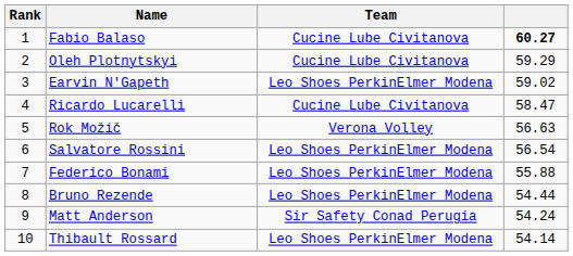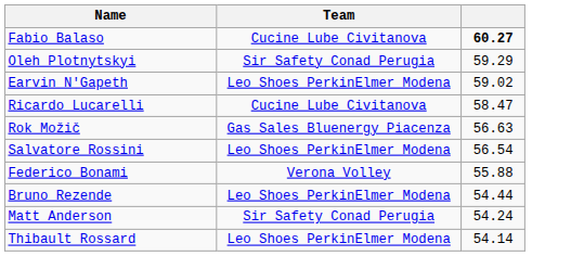- column: Rank | 1 | 2 | 3 | 4 | 5 | 6 | 7 | 8 | 9 | 10
Oleh Plotnytskyi | Team: Cucine Lube Civitanova -> Sir Safety Conad Perugia
Rok Možič | Team: Verona Volley -> Gas Sales Bluenergy Piacenza
Federico Bonami | Team: Leo Shoes PerkinElmer Modena -> Verona Volley
